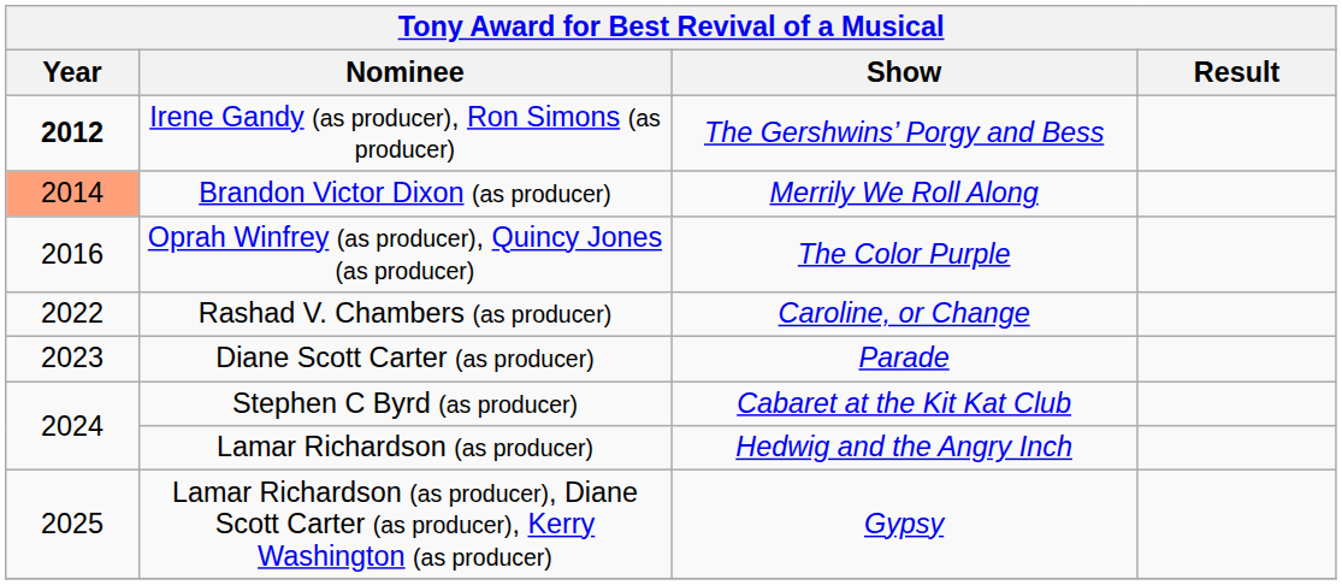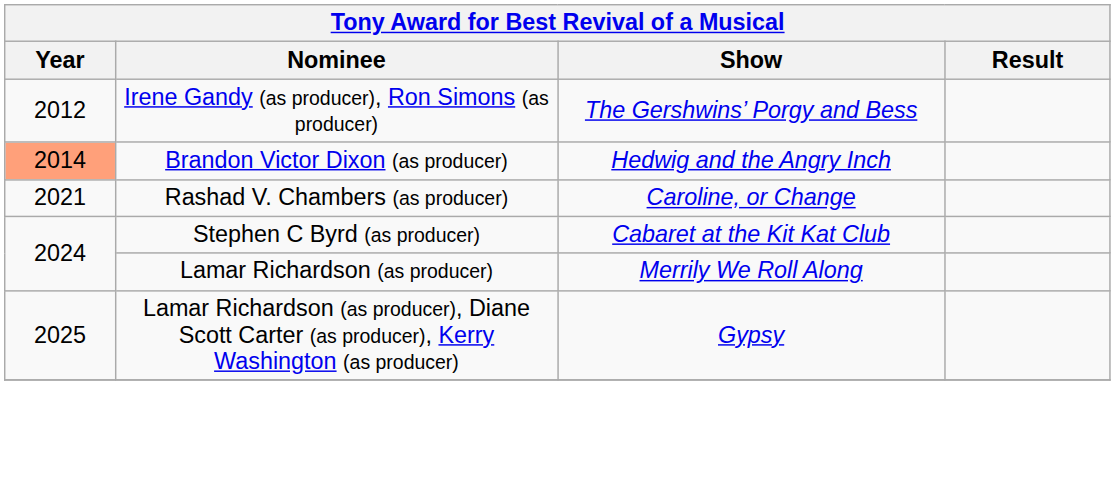Irene Gandy (as producer), Ron Simons (as producer) | Year: bold -> normal
Brandon Victor Dixon (as producer) | Show: Merrily We Roll Along -> Hedwig and the Angry Inch
- row: 2016 | Oprah Winfrey (as producer), Quincy Jones (as producer) | The Color Purple
Rashad V. Chambers (as producer) | Year: 2022 -> 2021
- row: 2023 | Diane Scott Carter (as producer) | Parade
Lamar Richardson (as producer) | Show: Hedwig and the Angry Inch -> Merrily We Roll Along
